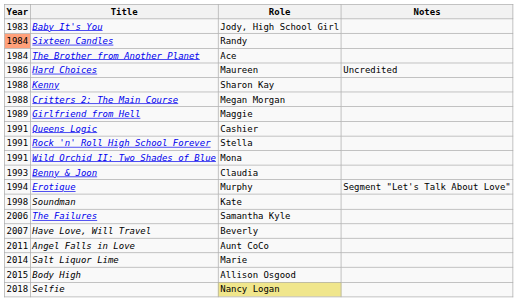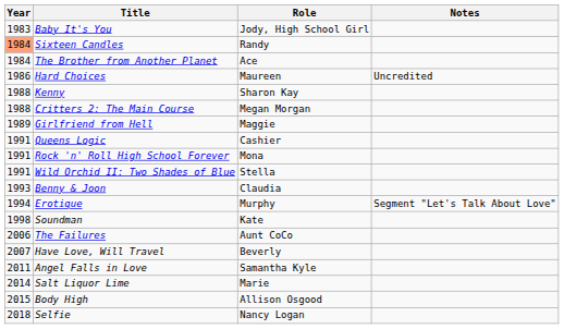Rock 'n' Roll High School Forever | Role: Stella -> Mona
Wild Orchid II: Two Shades of Blue | Role: Mona -> Stella
The Failures | Role: Samantha Kyle -> Aunt CoCo
Angel Falls in Love | Role: Aunt CoCo -> Samantha Kyle
Selfie | Role: khaki background -> no background
